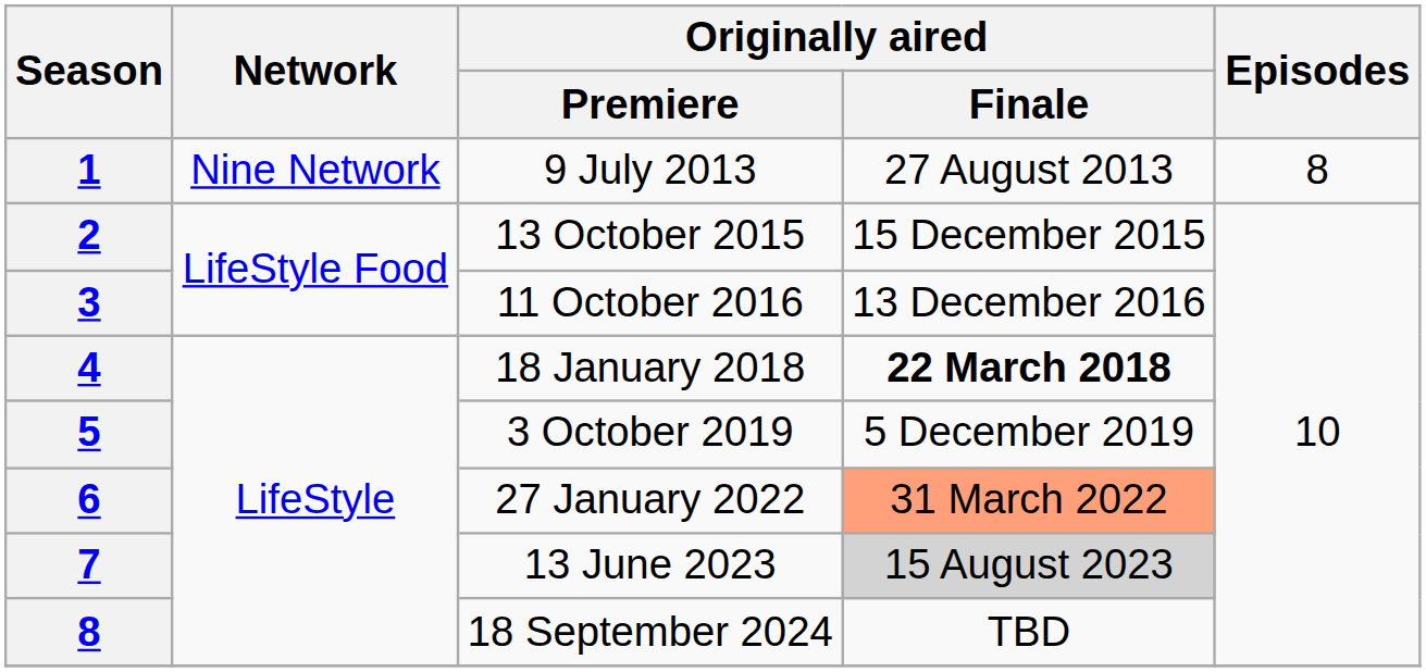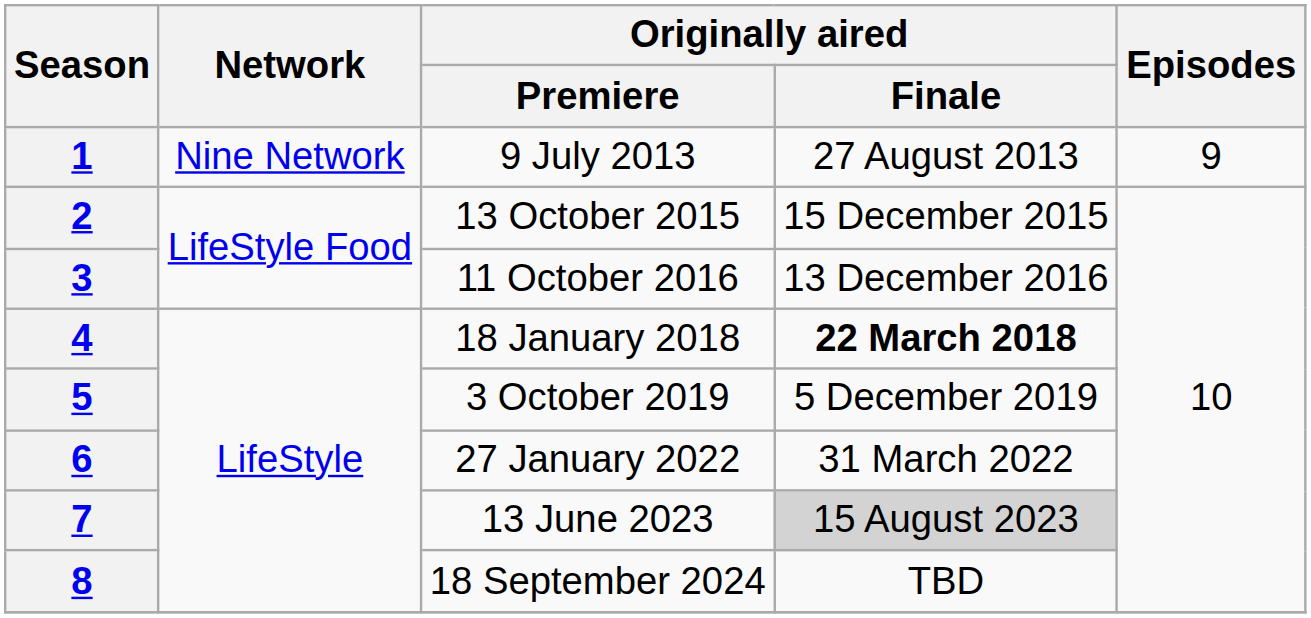9 July 2013 | Episodes: 8 -> 9
27 January 2022 | Originally aired / Finale: lightsalmon background -> no background
